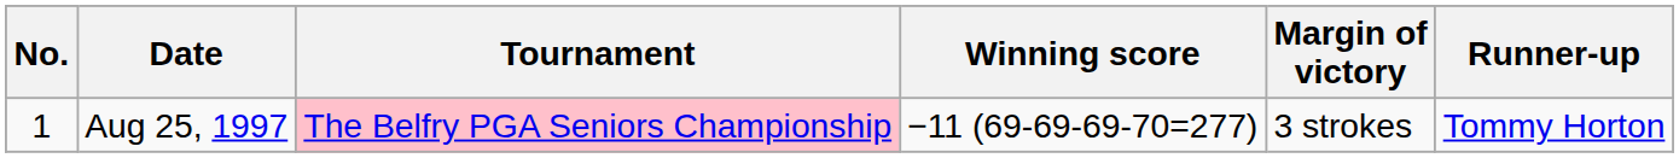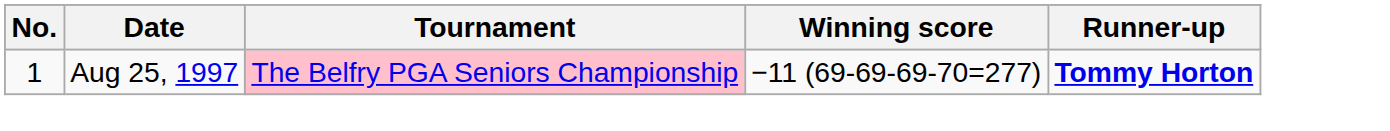- column: Margin of victory | 3 strokes
Aug 25, 1997 | Runner-up: normal -> bold
